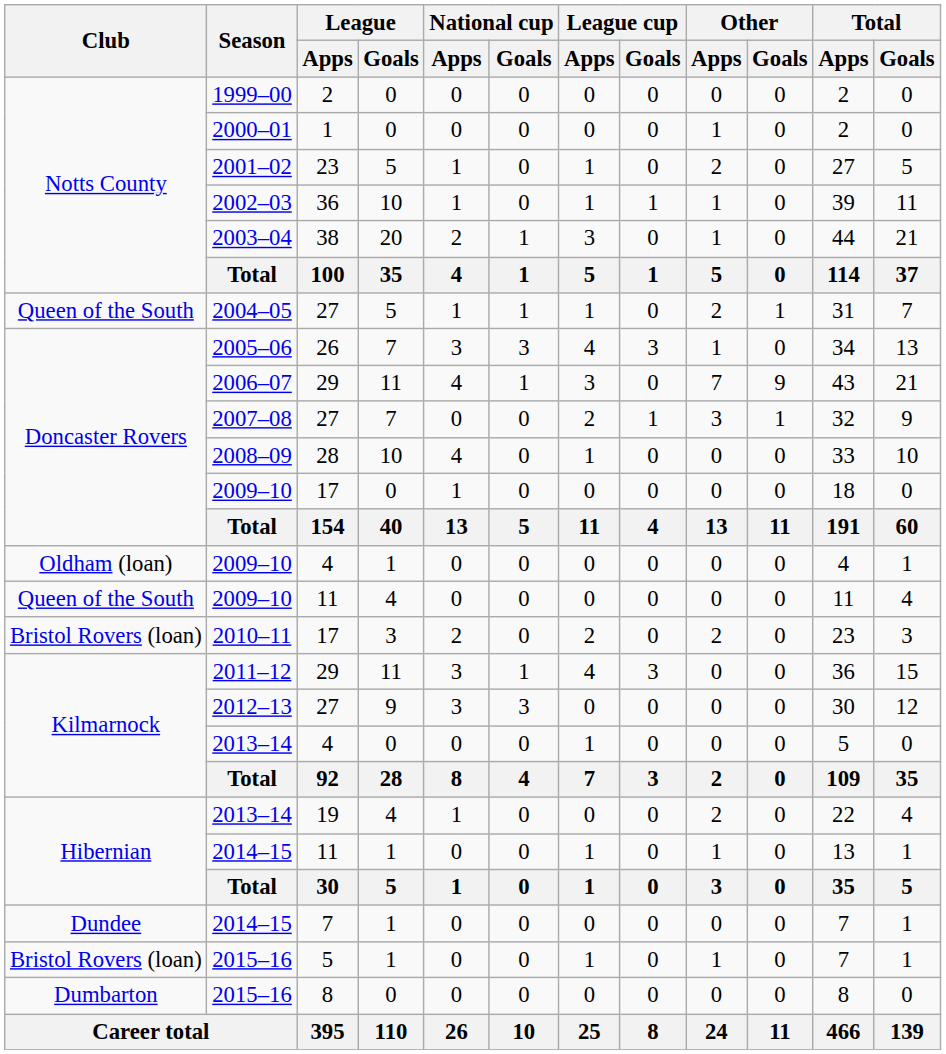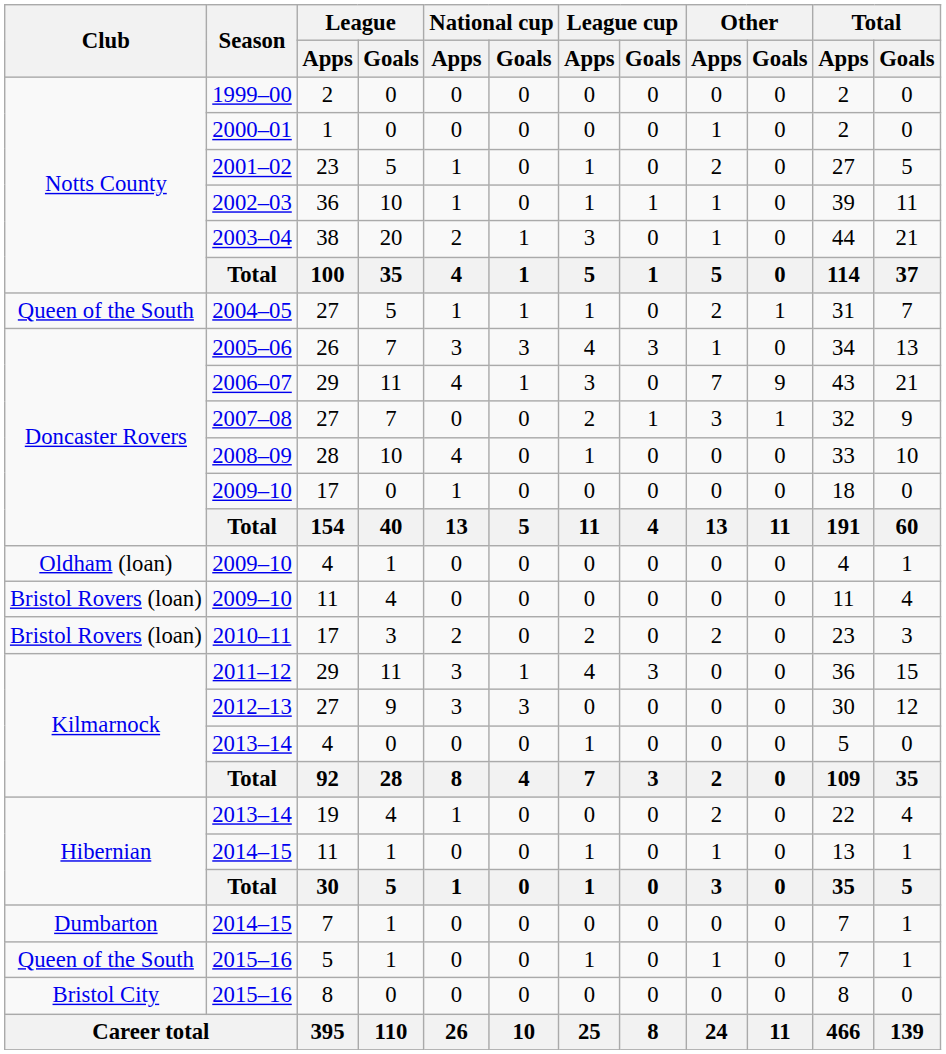2009–10 / 11 | Club: Queen of the South -> Bristol Rovers (loan)
2014–15 / 7 | Club: Dundee -> Dumbarton
2015–16 / 5 | Club: Bristol Rovers (loan) -> Queen of the South
2015–16 / 8 | Club: Dumbarton -> Bristol City
